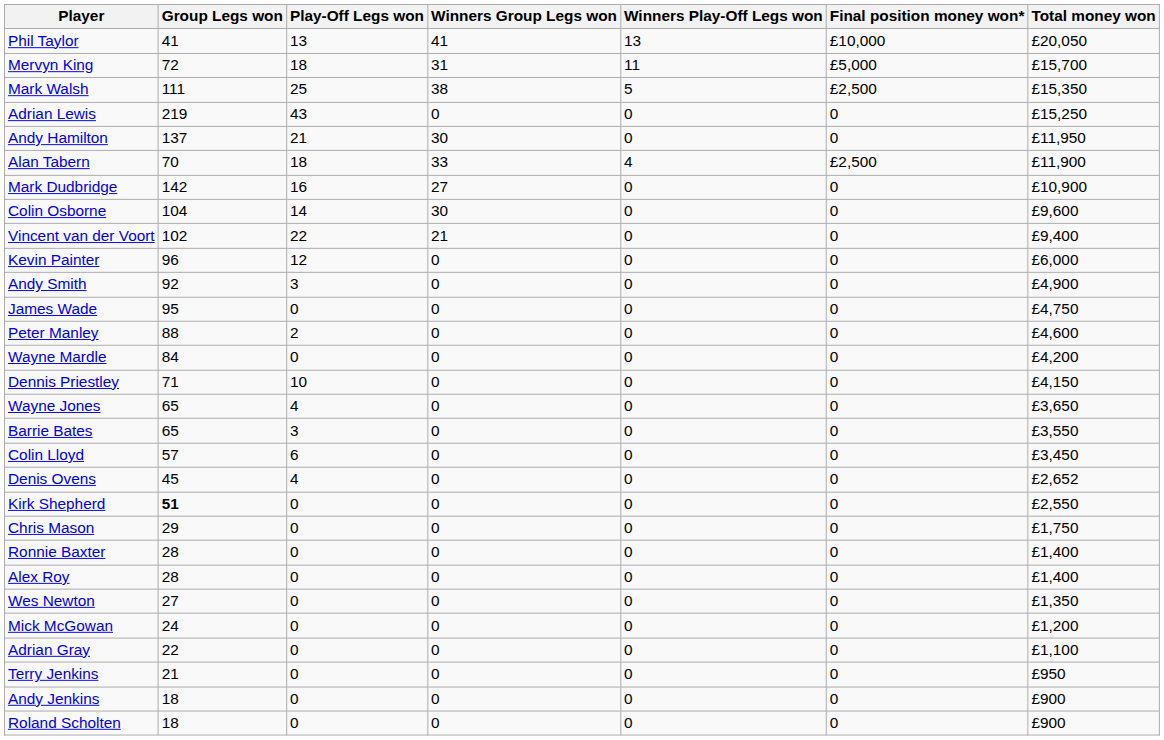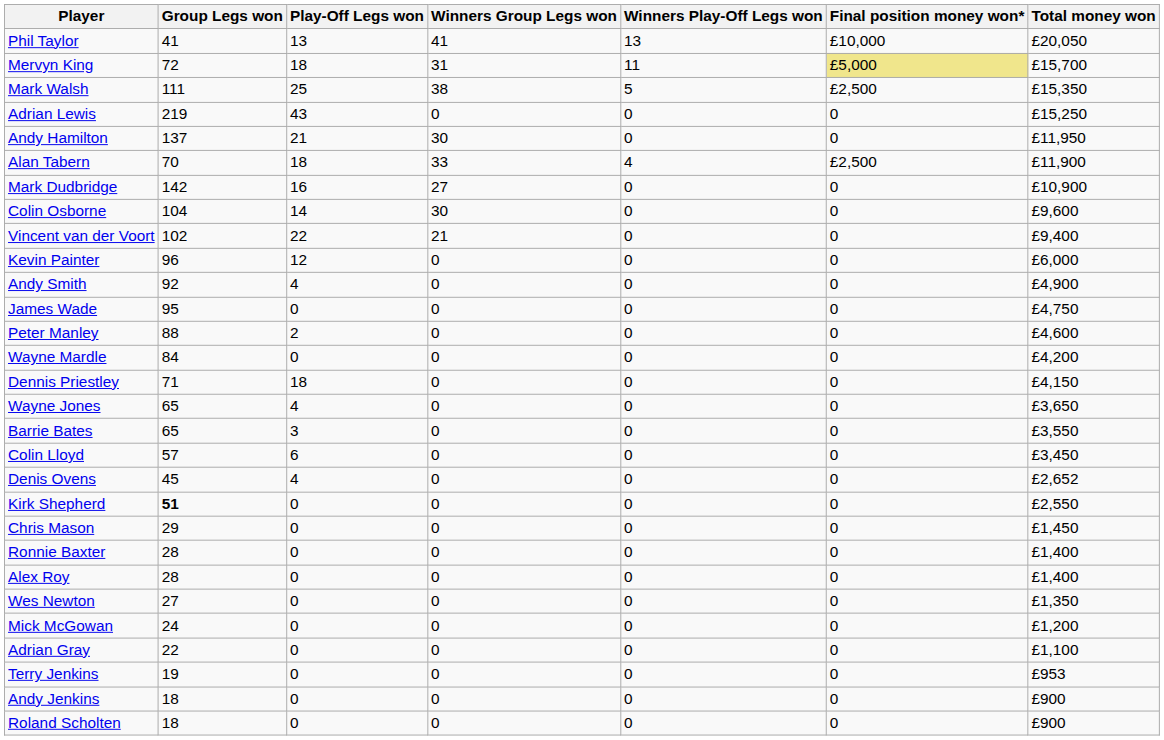Mervyn King | Final position money won*: no background -> khaki background
Andy Smith | Play-Off Legs won: 3 -> 4
Dennis Priestley | Play-Off Legs won: 10 -> 18
Chris Mason | Total money won: £1,750 -> £1,450
Terry Jenkins | Group Legs won: 21 -> 19
Terry Jenkins | Total money won: £950 -> £953
